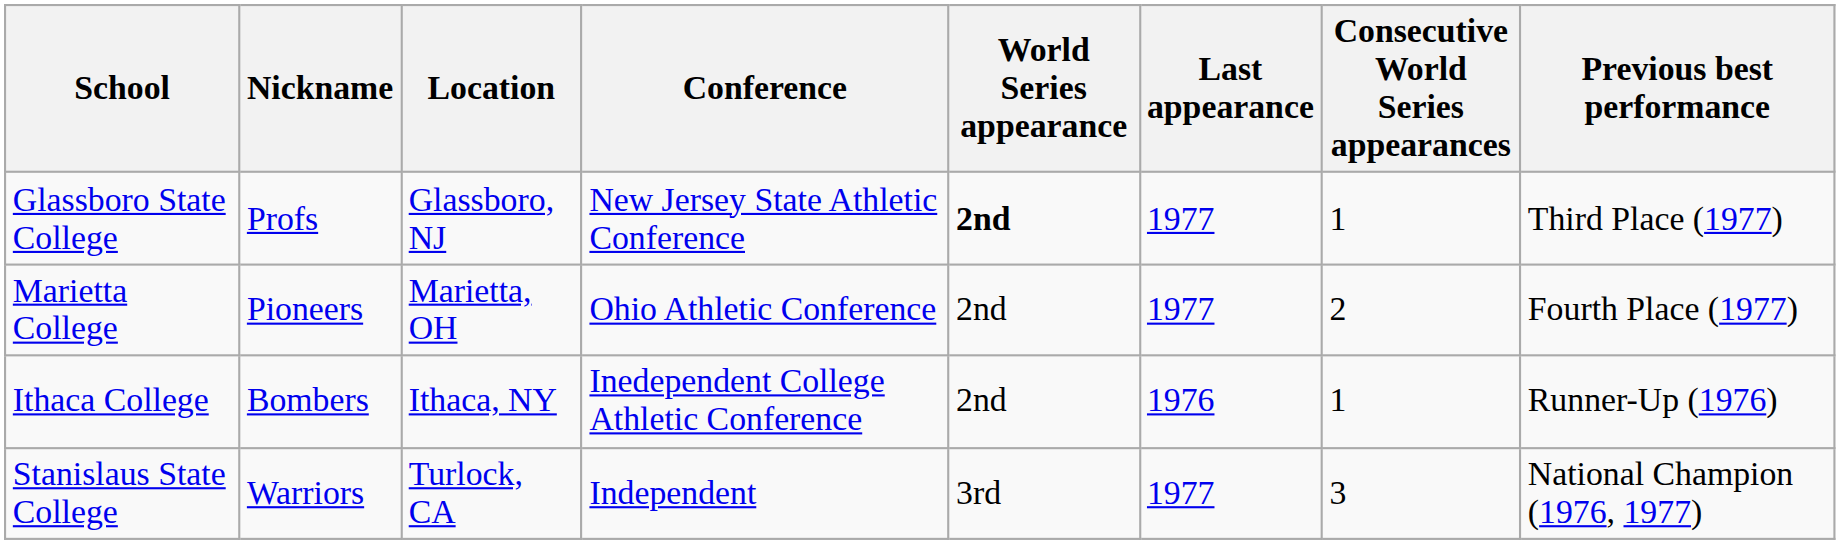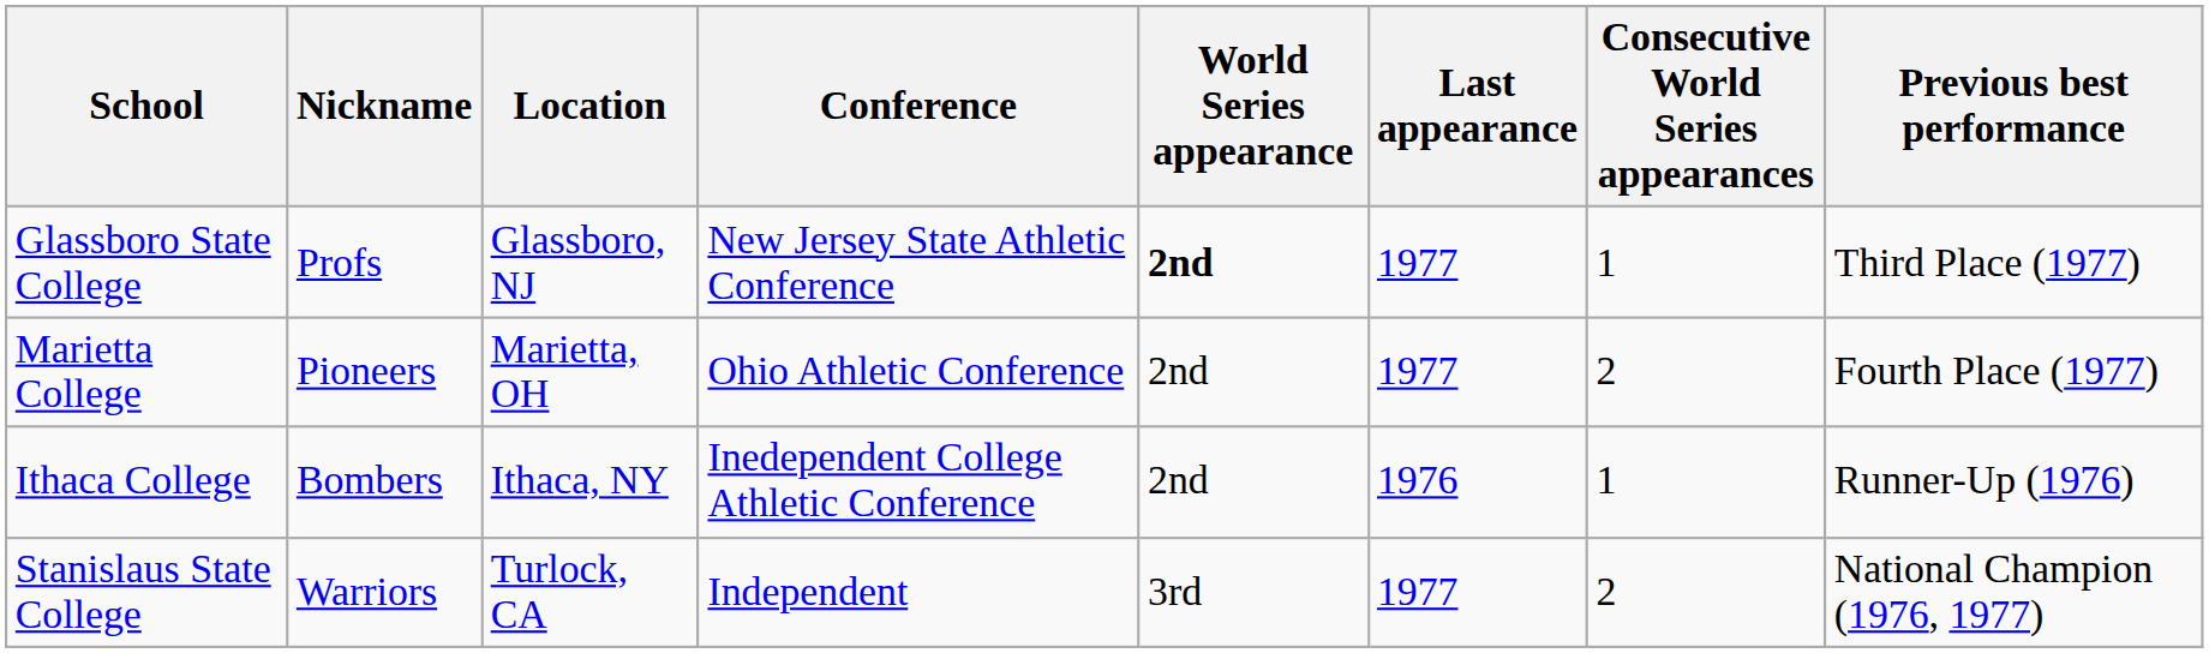Stanislaus State College | Consecutive World Series appearances: 3 -> 2
